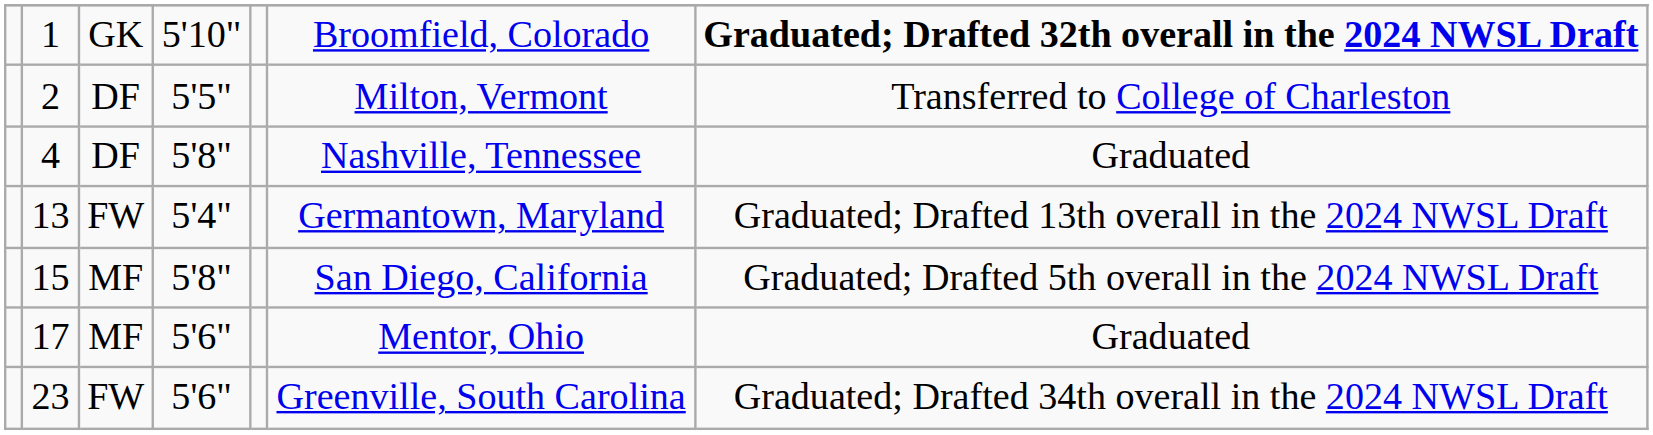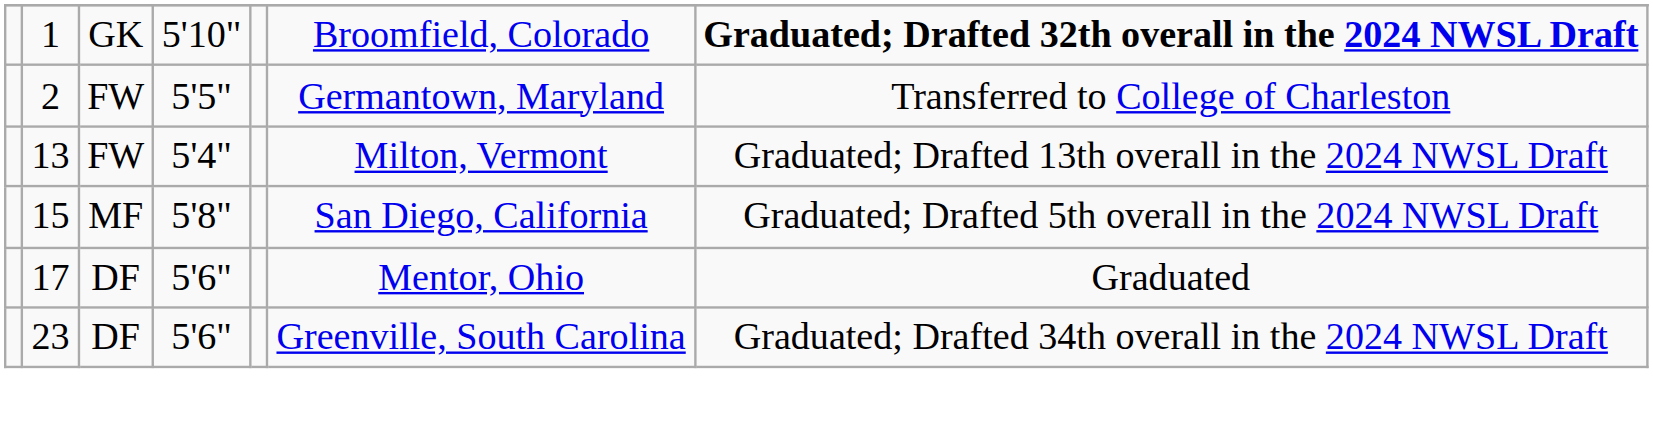2 | column 3: DF -> FW
2 | column 6: Milton, Vermont -> Germantown, Maryland
- row: 4 | DF | 5'8" | Nashville, Tennessee | Graduated
13 | column 6: Germantown, Maryland -> Milton, Vermont
17 | column 3: MF -> DF
23 | column 3: FW -> DF
